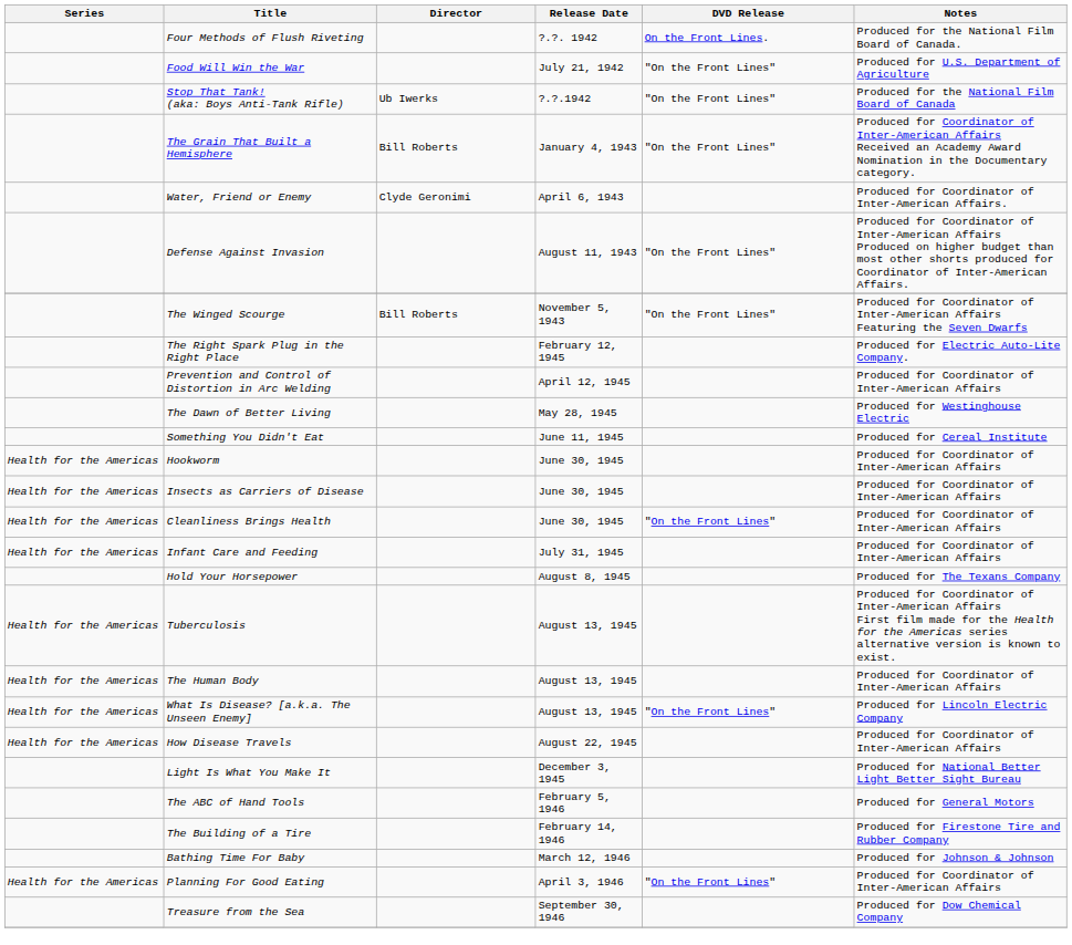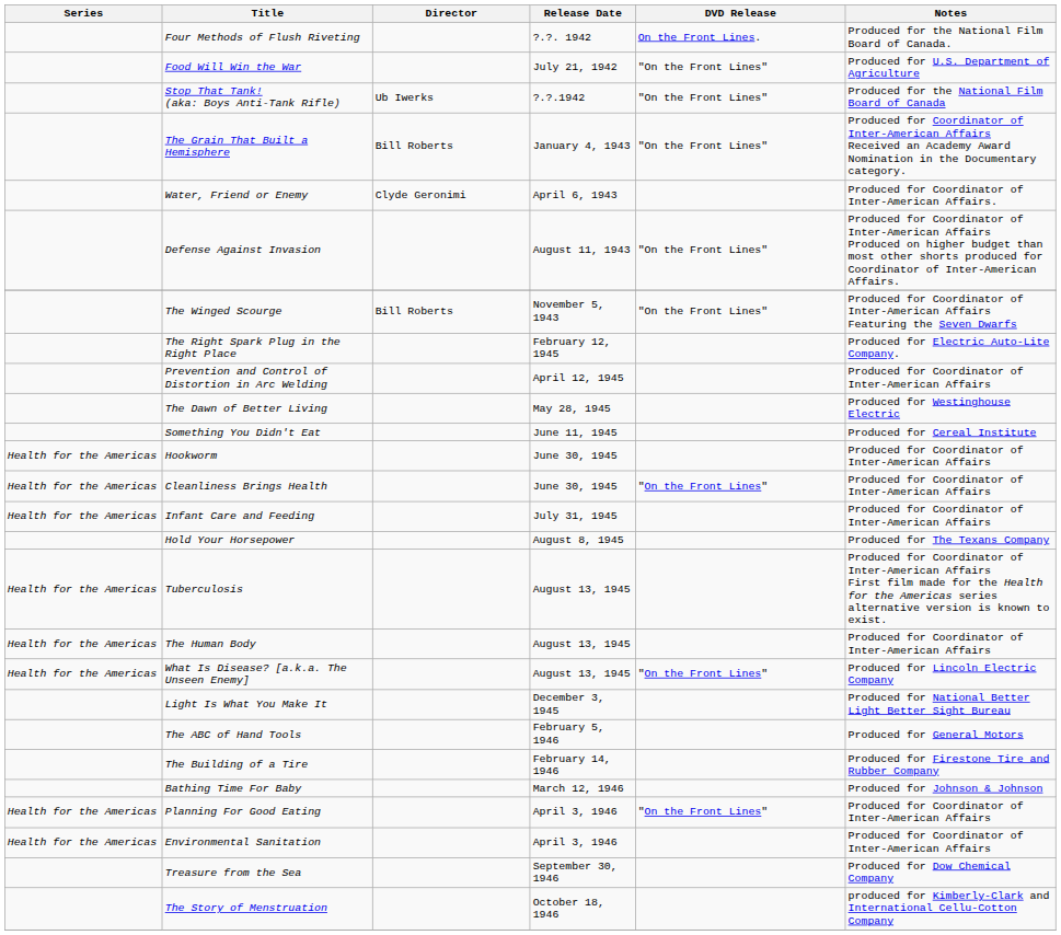- row: Health for the Americas | Insects as Carriers of Disease | June 30, 1945 | Produced for Coordinator of Inter-American Affairs
- row: Health for the Americas | How Disease Travels | August 22, 1945 | Produced for Coordinator of Inter-American Affairs
+ row: Health for the Americas | Environmental Sanitation | April 3, 1946 | Produced for Coordinator of Inter-American Affairs
+ row: The Story of Menstruation | October 18, 1946 | produced for Kimberly-Clark and International Cellu-Cotton Company
